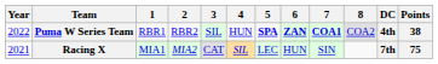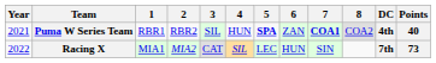Puma W Series Team | Year: 2022 -> 2021
Puma W Series Team | 6: bold -> normal
Puma W Series Team | Points: 38 -> 40
Racing X | Year: 2021 -> 2022
Racing X | Points: 75 -> 73
